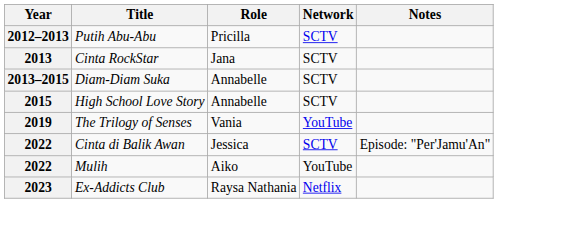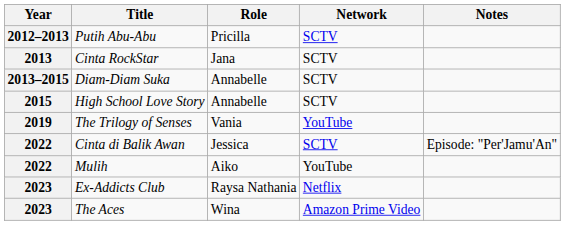+ row: 2023 | The Aces | Wina | Amazon Prime Video
